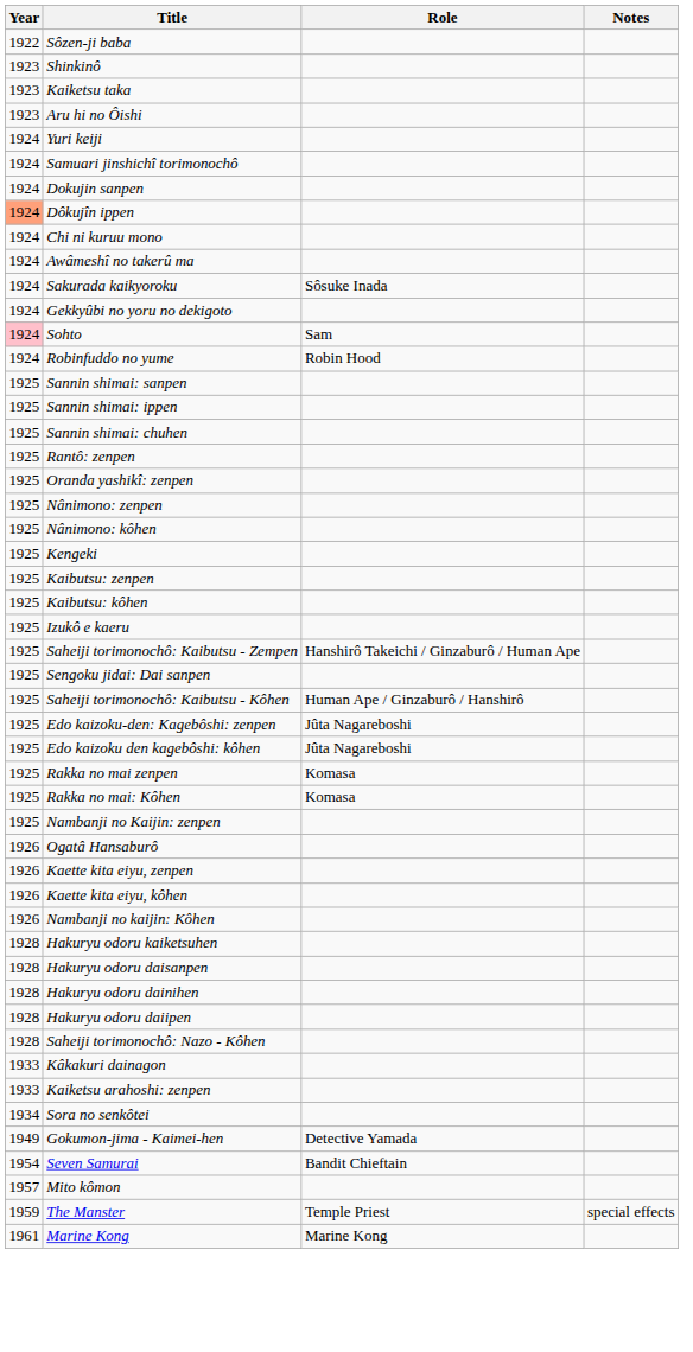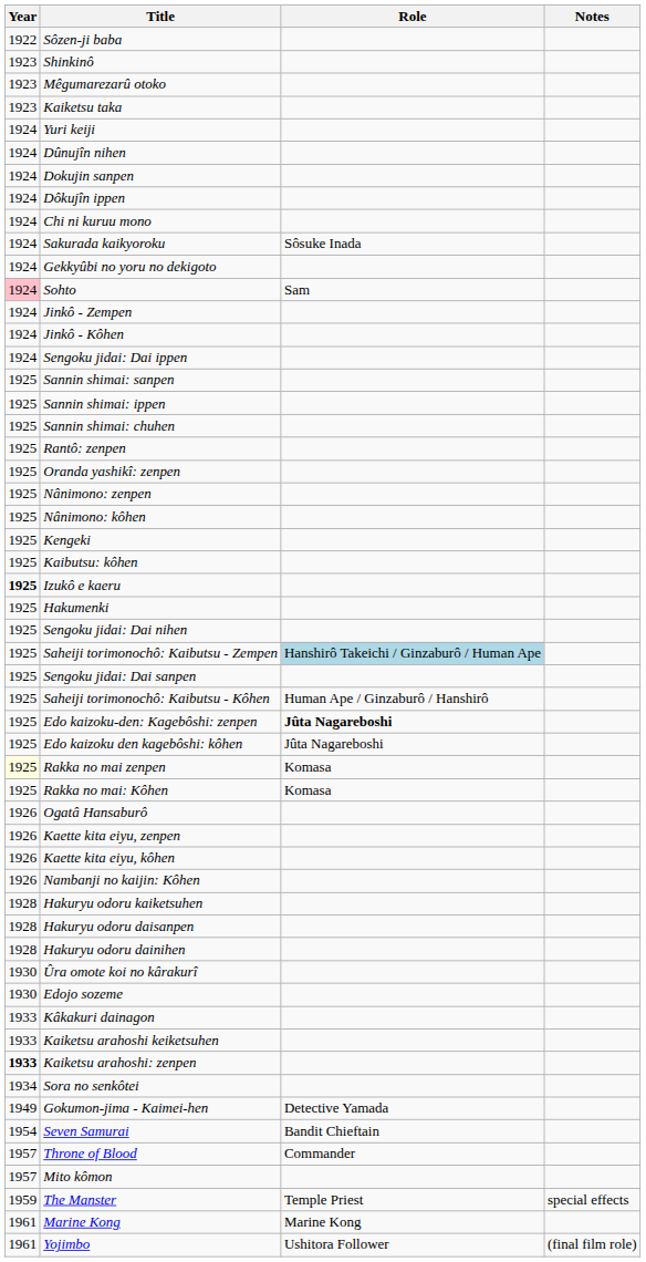+ row: 1923 | Mêgumarezarû otoko
- row: 1923 | Aru hi no Ôishi
- row: 1924 | Samuari jinshichî torimonochô
+ row: 1924 | Dûnujîn nihen
Dôkujîn ippen | Year: lightsalmon background -> no background
- row: 1924 | Awâmeshî no takerû ma
+ row: 1924 | Jinkô - Zempen
+ row: 1924 | Jinkô - Kôhen
- row: 1924 | Robinfuddo no yume | Robin Hood
+ row: 1924 | Sengoku jidai: Dai ippen
- row: 1925 | Kaibutsu: zenpen
Izukô e kaeru | Year: normal -> bold
+ row: 1925 | Hakumenki
+ row: 1925 | Sengoku jidai: Dai nihen
Saheiji torimonochô: Kaibutsu - Zempen | Role: no background -> lightblue background
Edo kaizoku-den: Kagebôshi: zenpen | Role: normal -> bold
Rakka no mai zenpen | Year: no background -> lightyellow background
- row: 1925 | Nambanji no Kaijin: zenpen
- row: 1928 | Hakuryu odoru daiipen
- row: 1928 | Saheiji torimonochô: Nazo - Kôhen
+ row: 1930 | Ûra omote koi no kârakurî
+ row: 1930 | Edojo sozeme
+ row: 1933 | Kaiketsu arahoshi keiketsuhen
Kaiketsu arahoshi: zenpen | Year: normal -> bold
+ row: 1957 | Throne of Blood | Commander
+ row: 1961 | Yojimbo | Ushitora Follower | (final film role)
